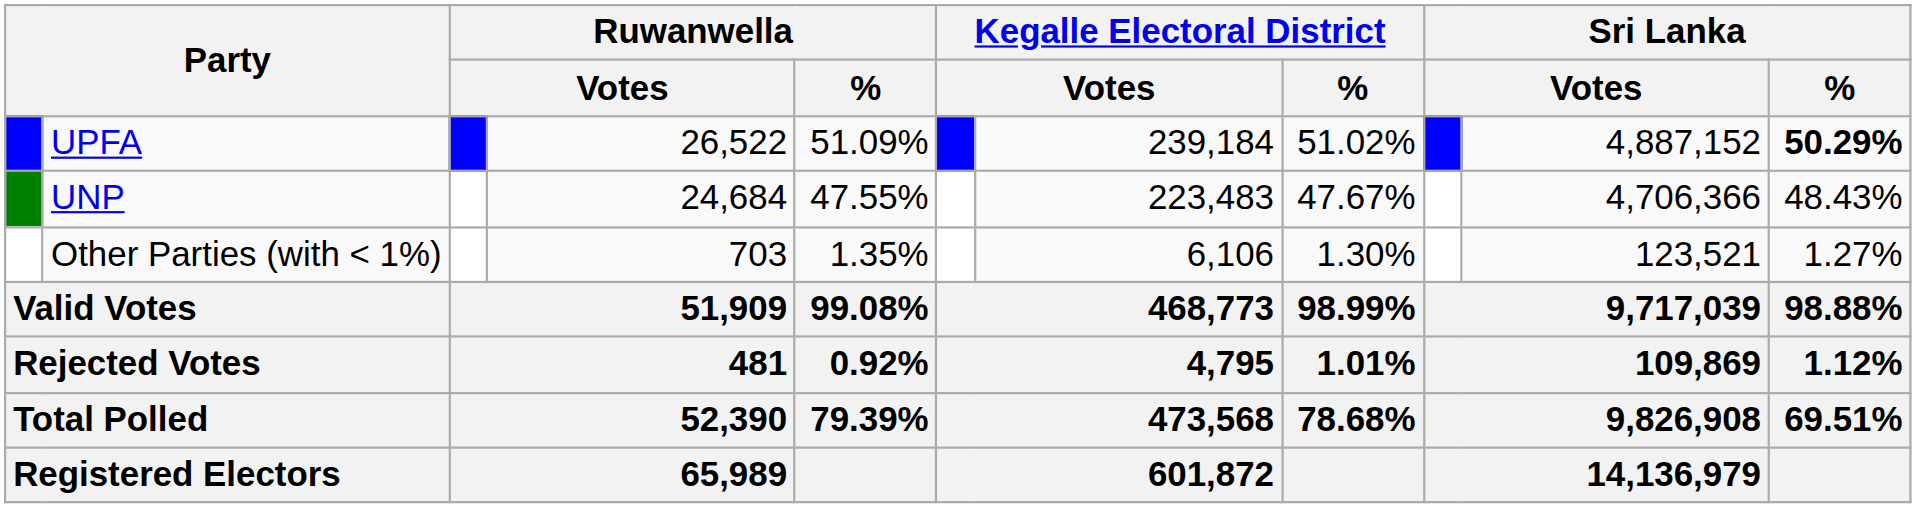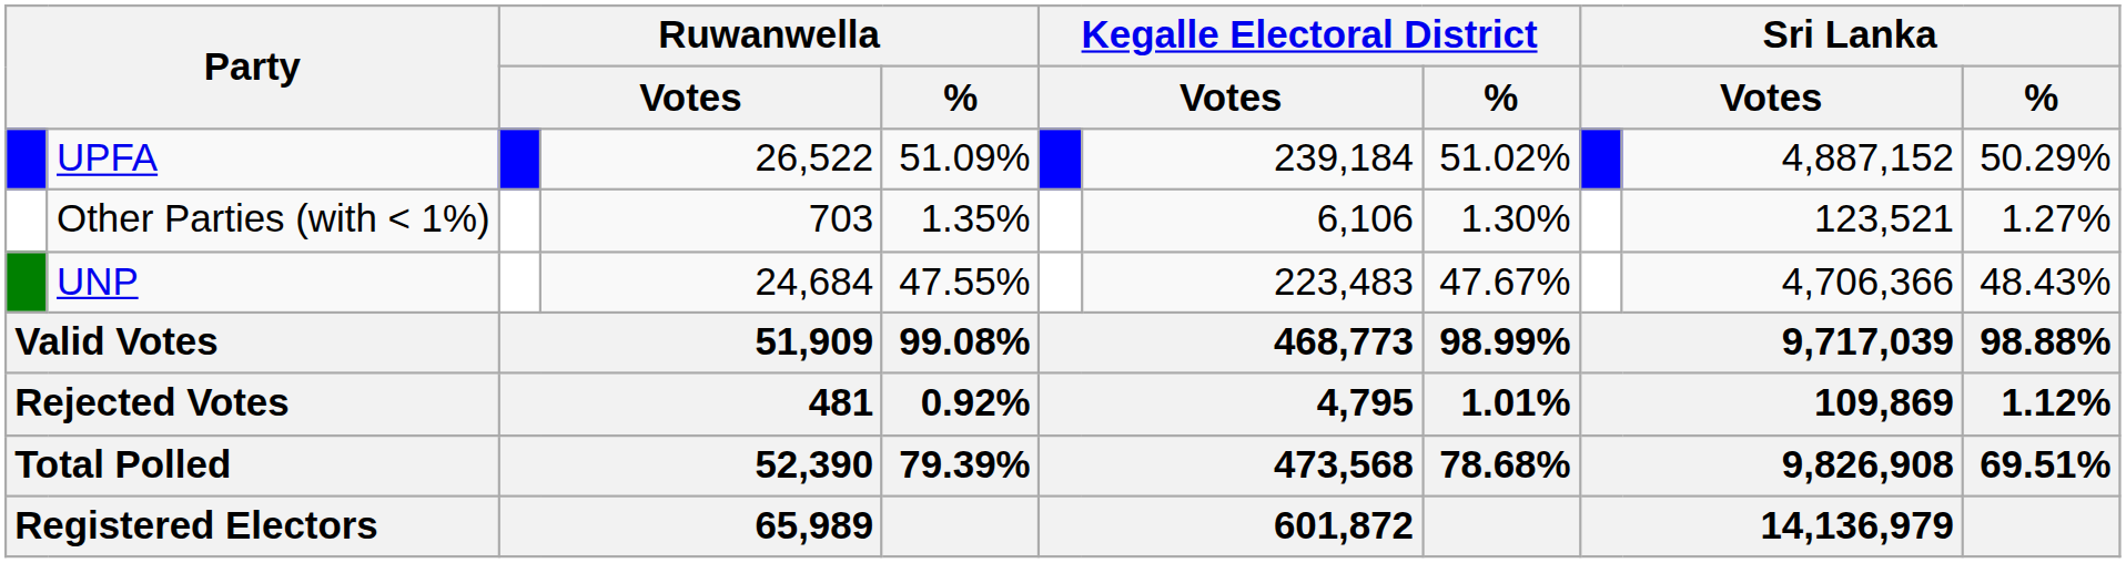UPFA | Sri Lanka / %: bold -> normal
rows swapped: UNP <-> Other Parties (with < 1%)
